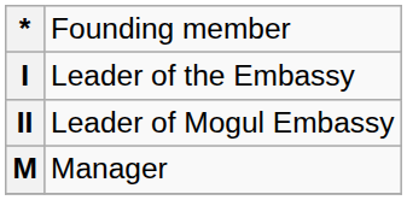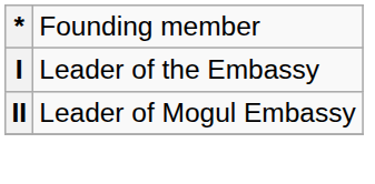- row: M | Manager
